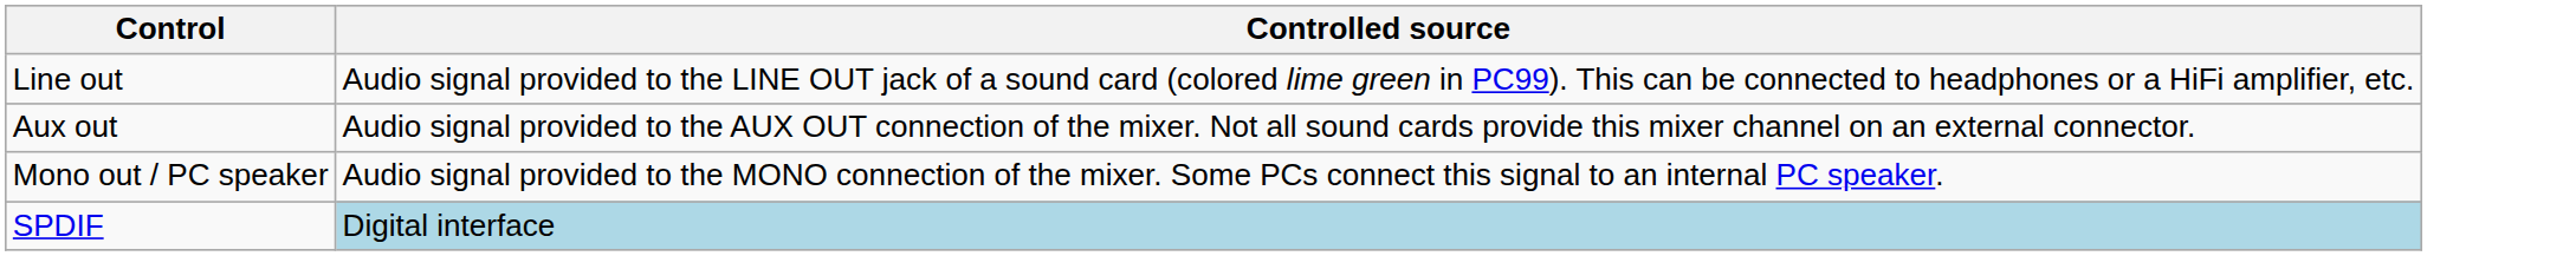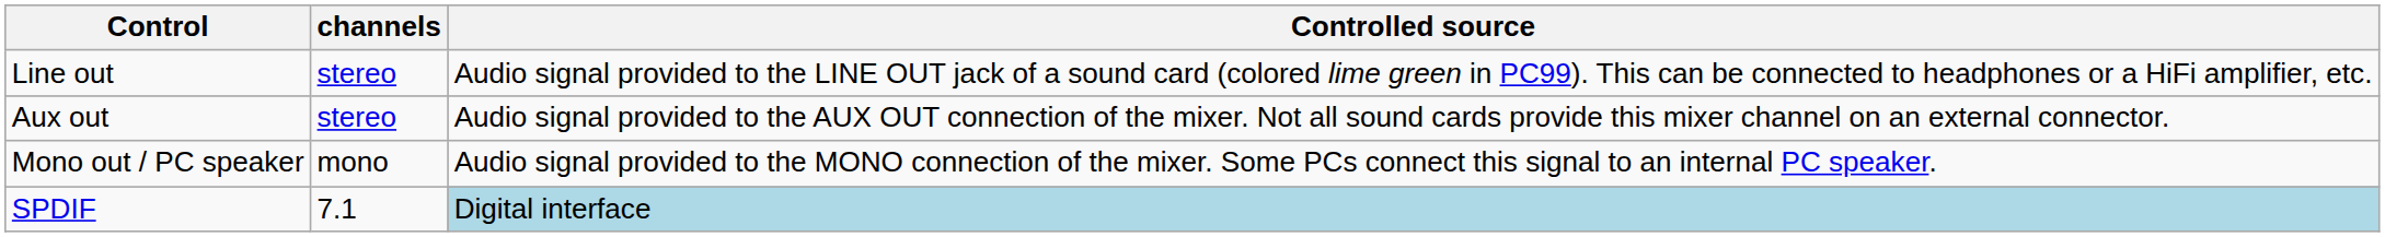+ column: channels | stereo | stereo | mono | 7.1
